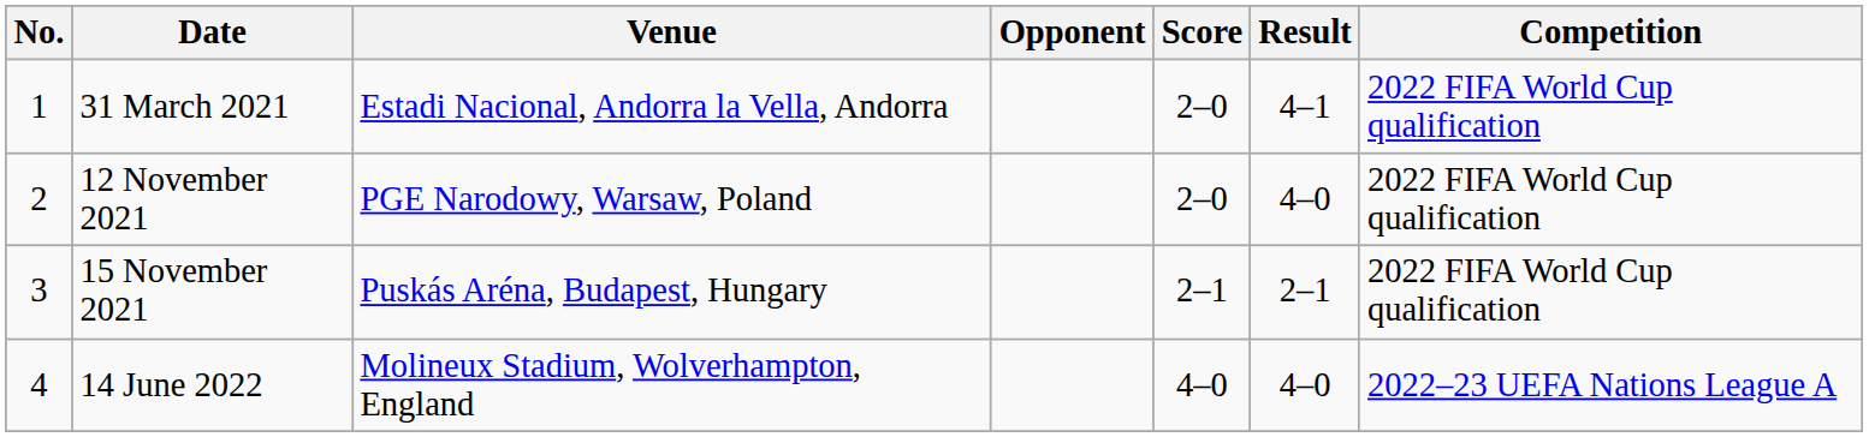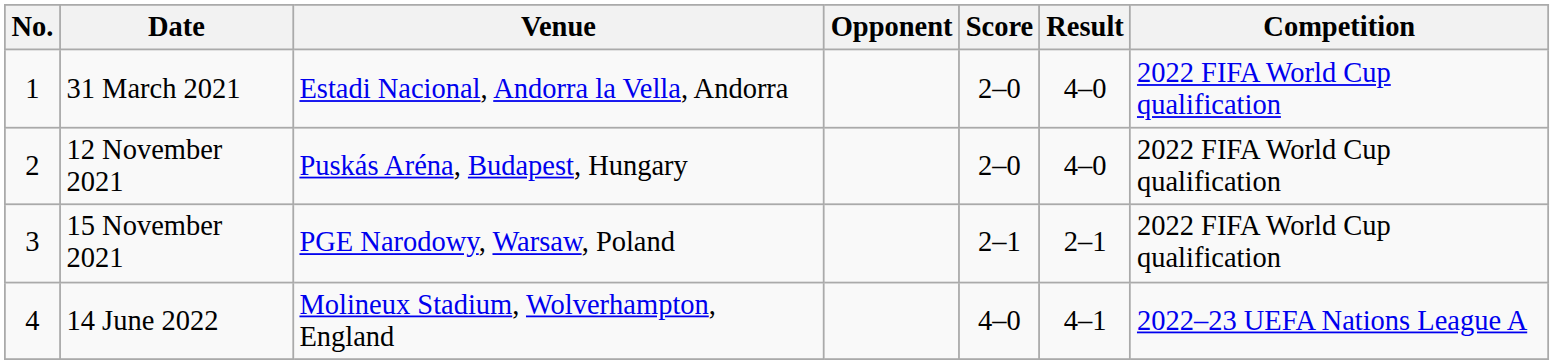31 March 2021 | Result: 4–1 -> 4–0
12 November 2021 | Venue: PGE Narodowy, Warsaw, Poland -> Puskás Aréna, Budapest, Hungary
15 November 2021 | Venue: Puskás Aréna, Budapest, Hungary -> PGE Narodowy, Warsaw, Poland
14 June 2022 | Result: 4–0 -> 4–1
